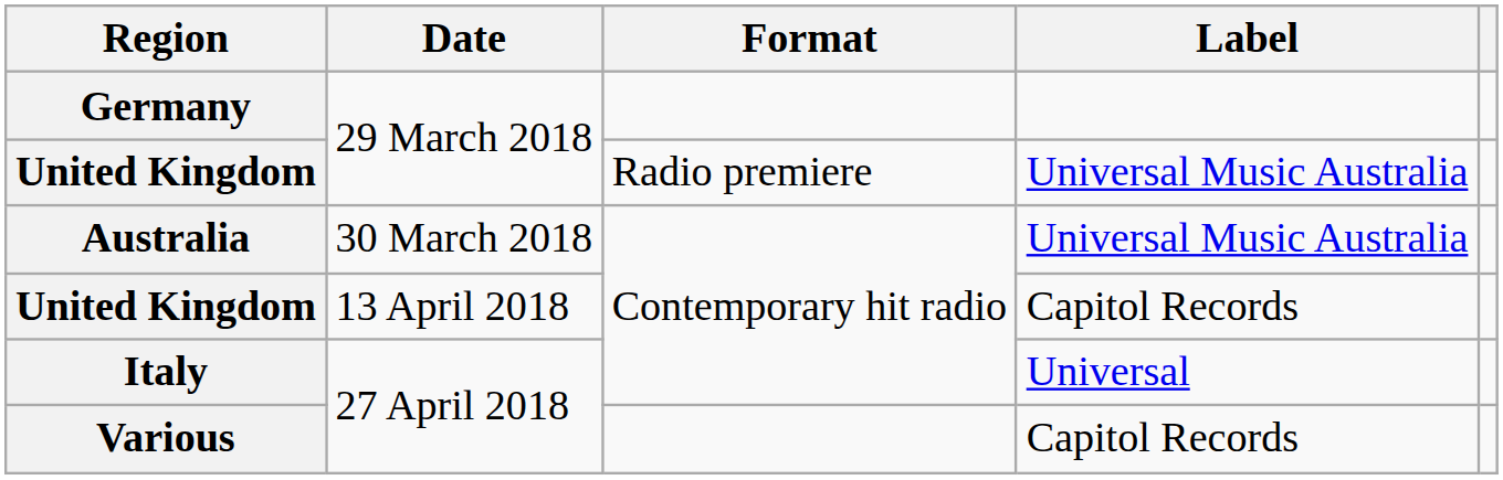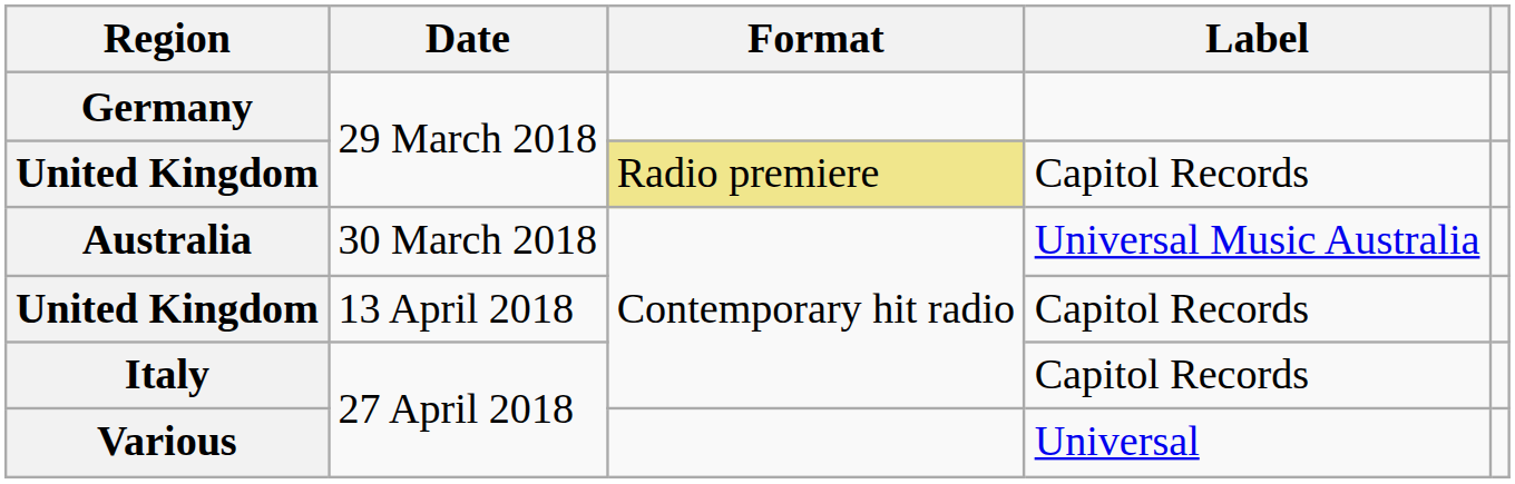United Kingdom / 29 March 2018 | Format: no background -> khaki background
United Kingdom / 29 March 2018 | Label: Universal Music Australia -> Capitol Records
Italy | Label: Universal -> Capitol Records
Various | Label: Capitol Records -> Universal
